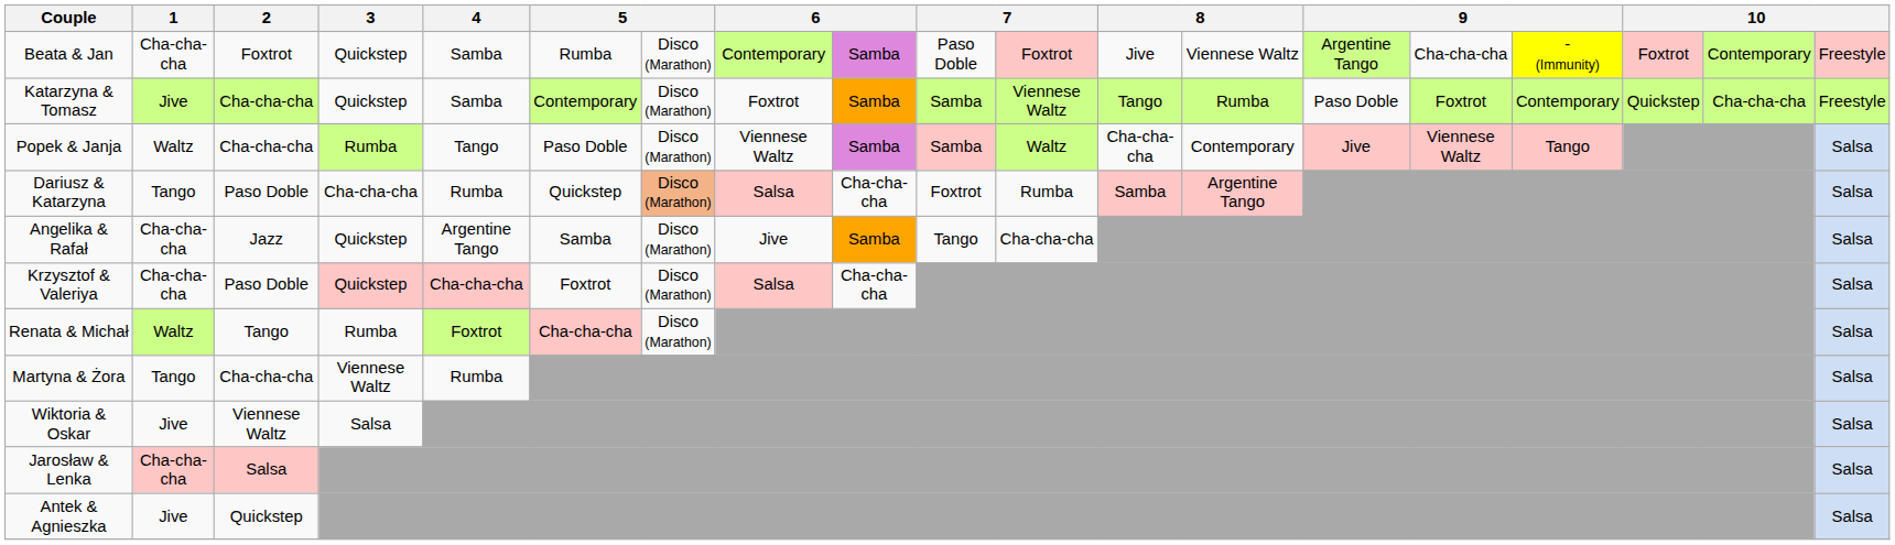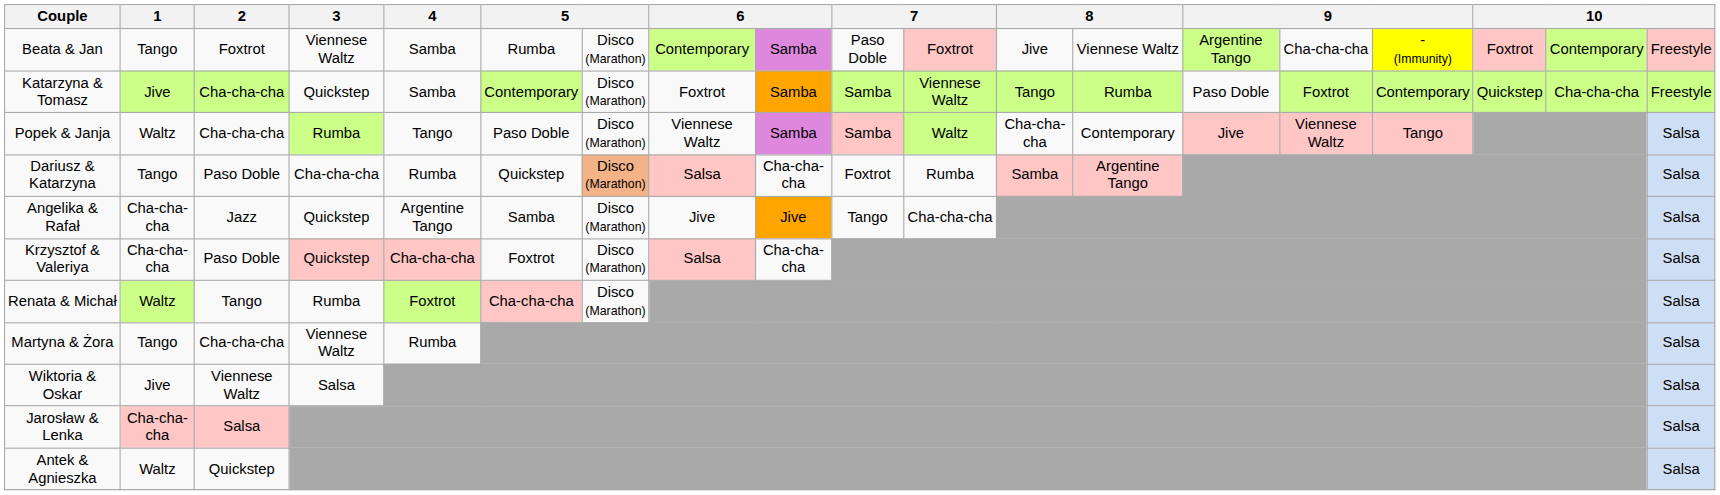Beata & Jan | 1: Cha-cha-cha -> Tango
Beata & Jan | 3: Quickstep -> Viennese Waltz
Angelika & Rafał | column 9: Samba -> Jive
Antek & Agnieszka | 1: Jive -> Waltz
